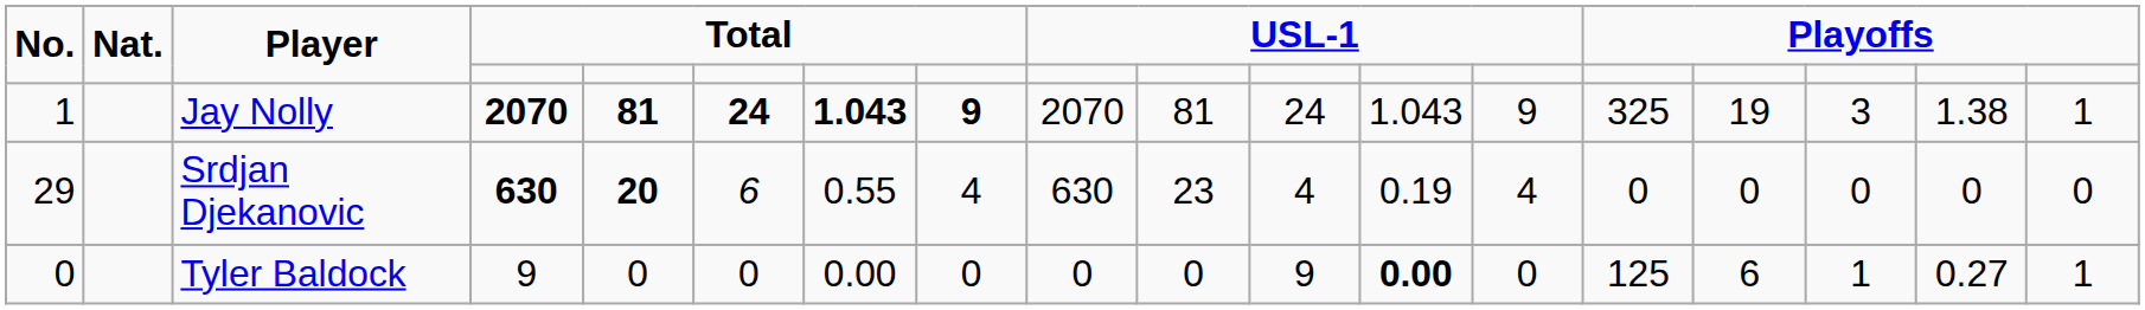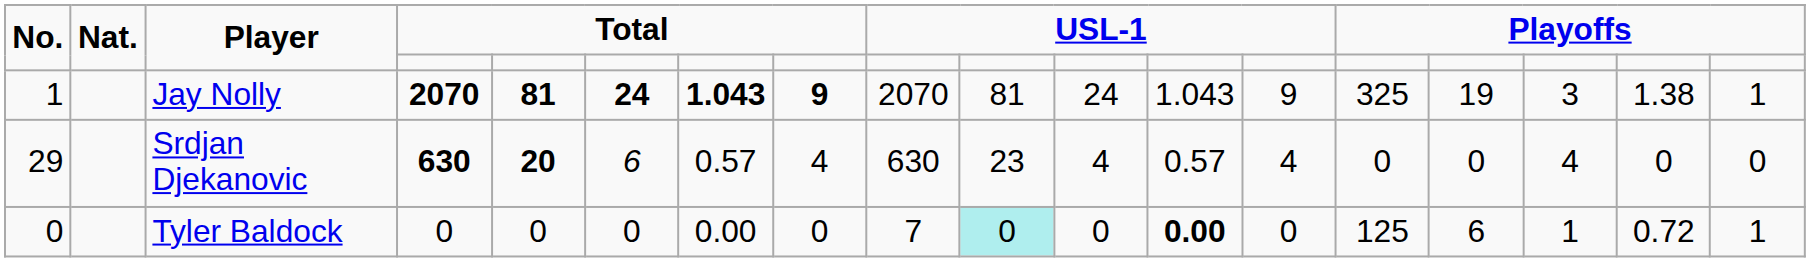Srdjan Djekanovic | column 7: 0.55 -> 0.57
Srdjan Djekanovic | column 12: 0.19 -> 0.57
Srdjan Djekanovic | column 16: 0 -> 4
Tyler Baldock | column 4: 9 -> 0
Tyler Baldock | column 9: 0 -> 7
Tyler Baldock | column 10: no background -> paleturquoise background
Tyler Baldock | column 11: 9 -> 0
Tyler Baldock | column 17: 0.27 -> 0.72
